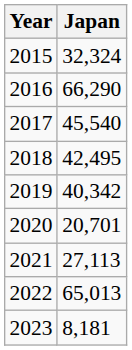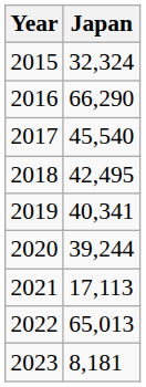2019 | Japan: 40,342 -> 40,341
2020 | Japan: 20,701 -> 39,244
2021 | Japan: 27,113 -> 17,113
